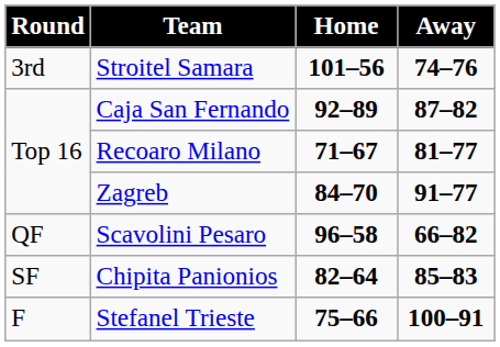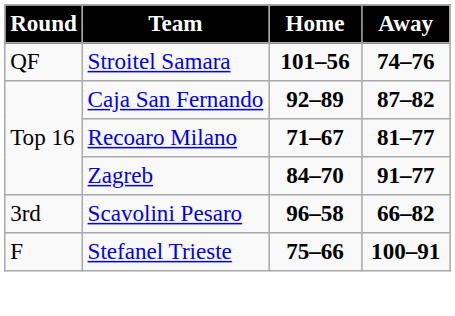Stroitel Samara | Round: 3rd -> QF
Scavolini Pesaro | Round: QF -> 3rd
- row: SF | Chipita Panionios | 82–64 | 85–83
